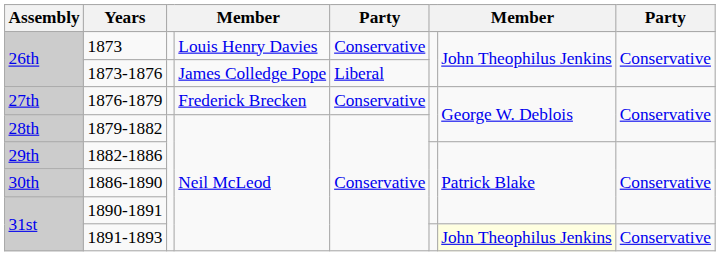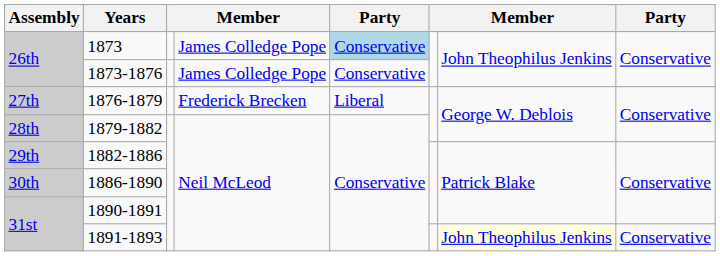1873 | column 4: Louis Henry Davies -> James Colledge Pope
1873 | column 5: no background -> lightblue background
1873-1876 | column 5: Liberal -> Conservative
1876-1879 | column 5: Conservative -> Liberal
